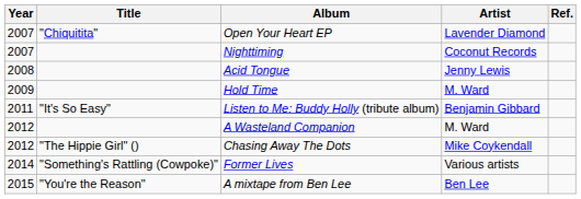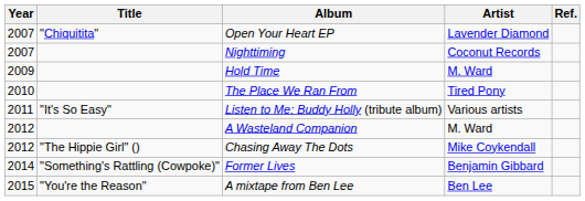- row: 2008 | Acid Tongue | Jenny Lewis
+ row: 2010 | The Place We Ran From | Tired Pony
Listen to Me: Buddy Holly (tribute album) | Artist: Benjamin Gibbard -> Various artists
Former Lives | Artist: Various artists -> Benjamin Gibbard
